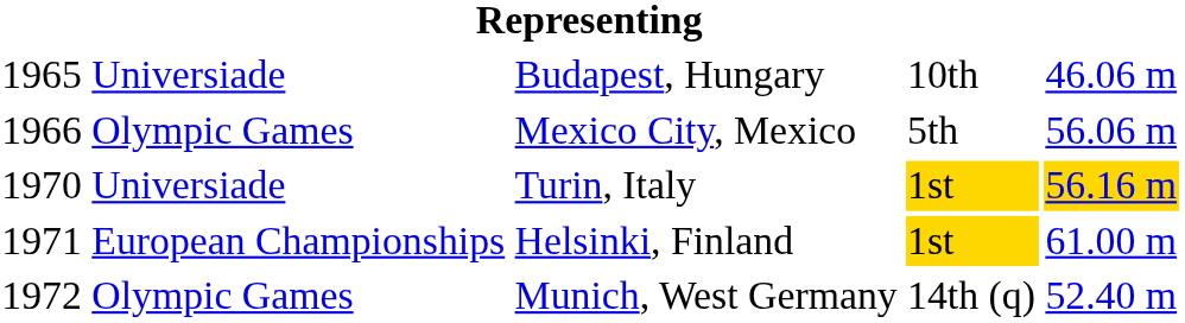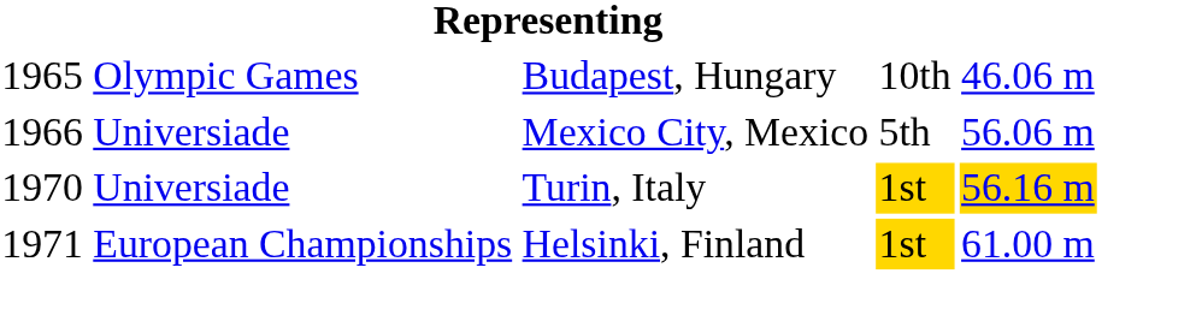Budapest, Hungary | column 2: Universiade -> Olympic Games
Mexico City, Mexico | column 2: Olympic Games -> Universiade
- row: 1972 | Olympic Games | Munich, West Germany | 14th (q) | 52.40 m
